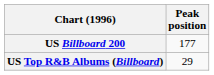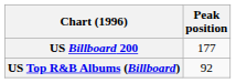US Top R&B Albums (Billboard) | Peak position: 29 -> 92
